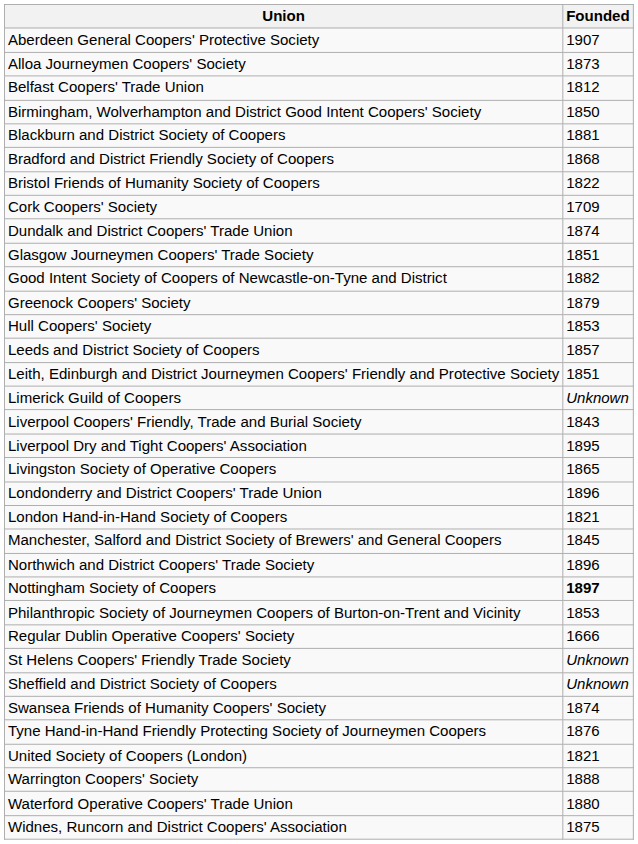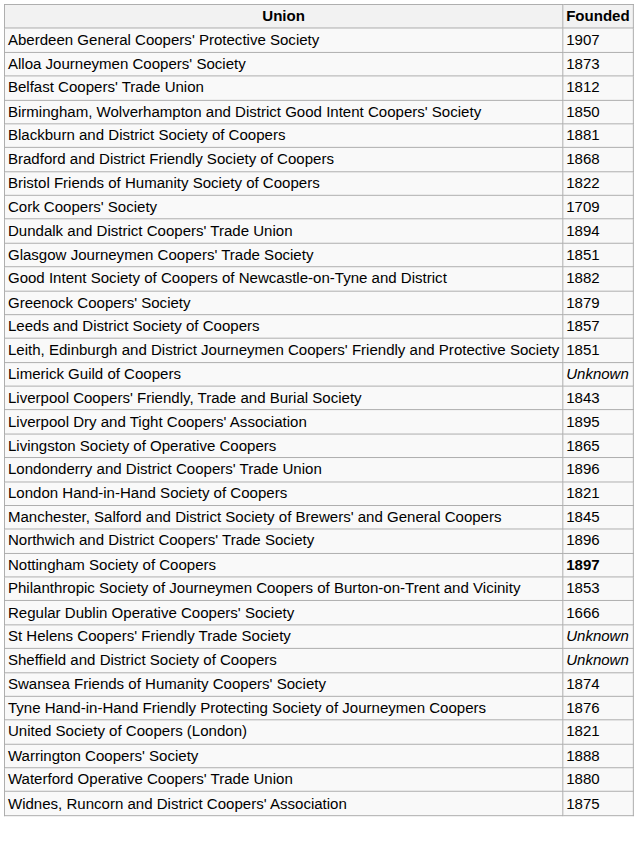Dundalk and District Coopers' Trade Union | Founded: 1874 -> 1894
- row: Hull Coopers' Society | 1853
